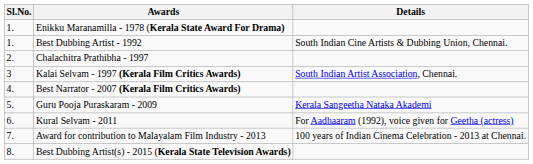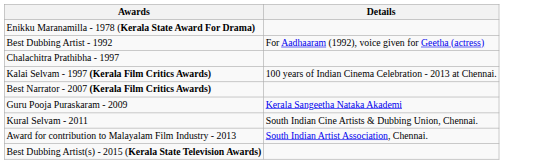- column: Sl.No. | 1. | 1. | 2. | 3 | 4. | 5. | 6. | 7. | 8.
Best Dubbing Artist - 1992 | Details: South Indian Cine Artists & Dubbing Union, Chennai. -> For Aadhaaram (1992), voice given for Geetha (actress)
Kalai Selvam - 1997 (Kerala Film Critics Awards) | Details: South Indian Artist Association, Chennai. -> 100 years of Indian Cinema Celebration - 2013 at Chennai.
Kural Selvam - 2011 | Details: For Aadhaaram (1992), voice given for Geetha (actress) -> South Indian Cine Artists & Dubbing Union, Chennai.
Award for contribution to Malayalam Film Industry - 2013 | Details: 100 years of Indian Cinema Celebration - 2013 at Chennai. -> South Indian Artist Association, Chennai.
